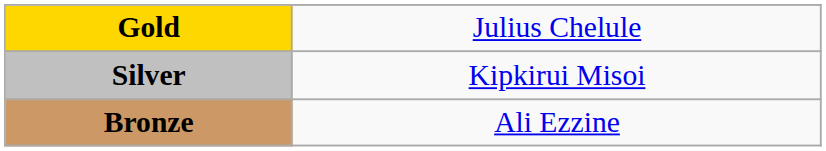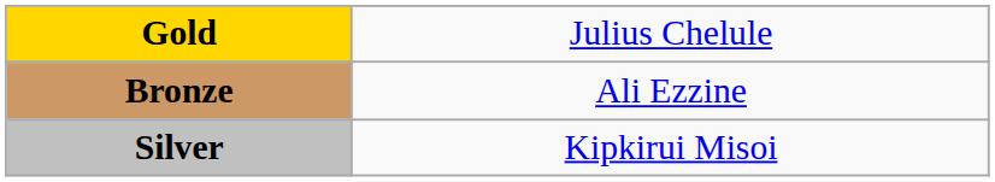rows swapped: Silver <-> Bronze
